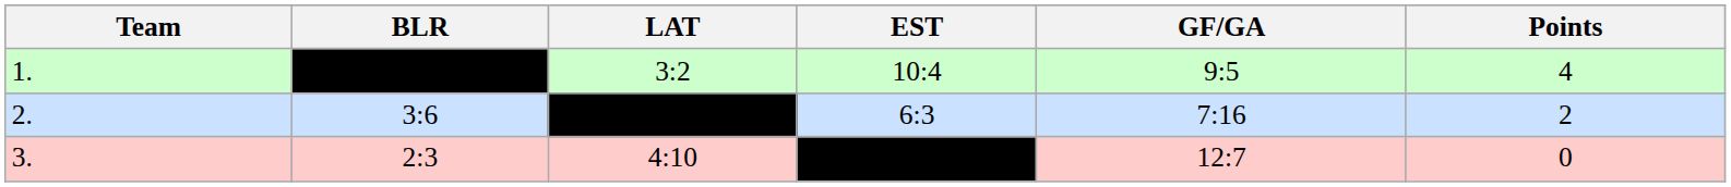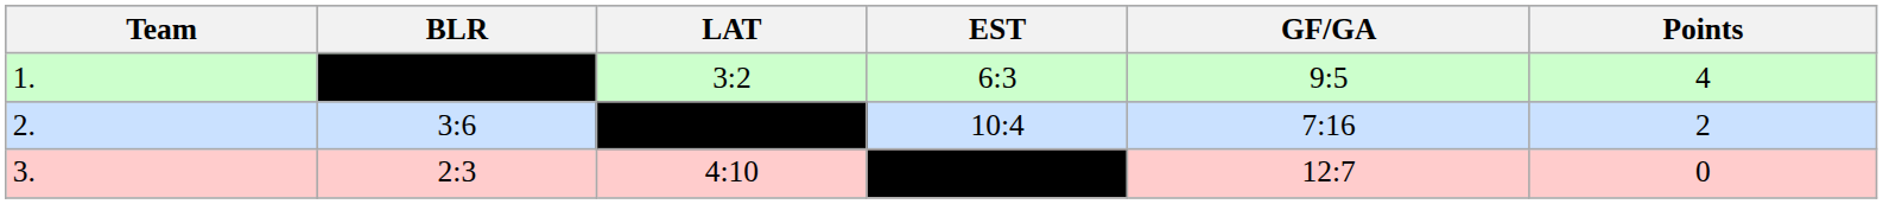1. | EST: 10:4 -> 6:3
2. | EST: 6:3 -> 10:4
